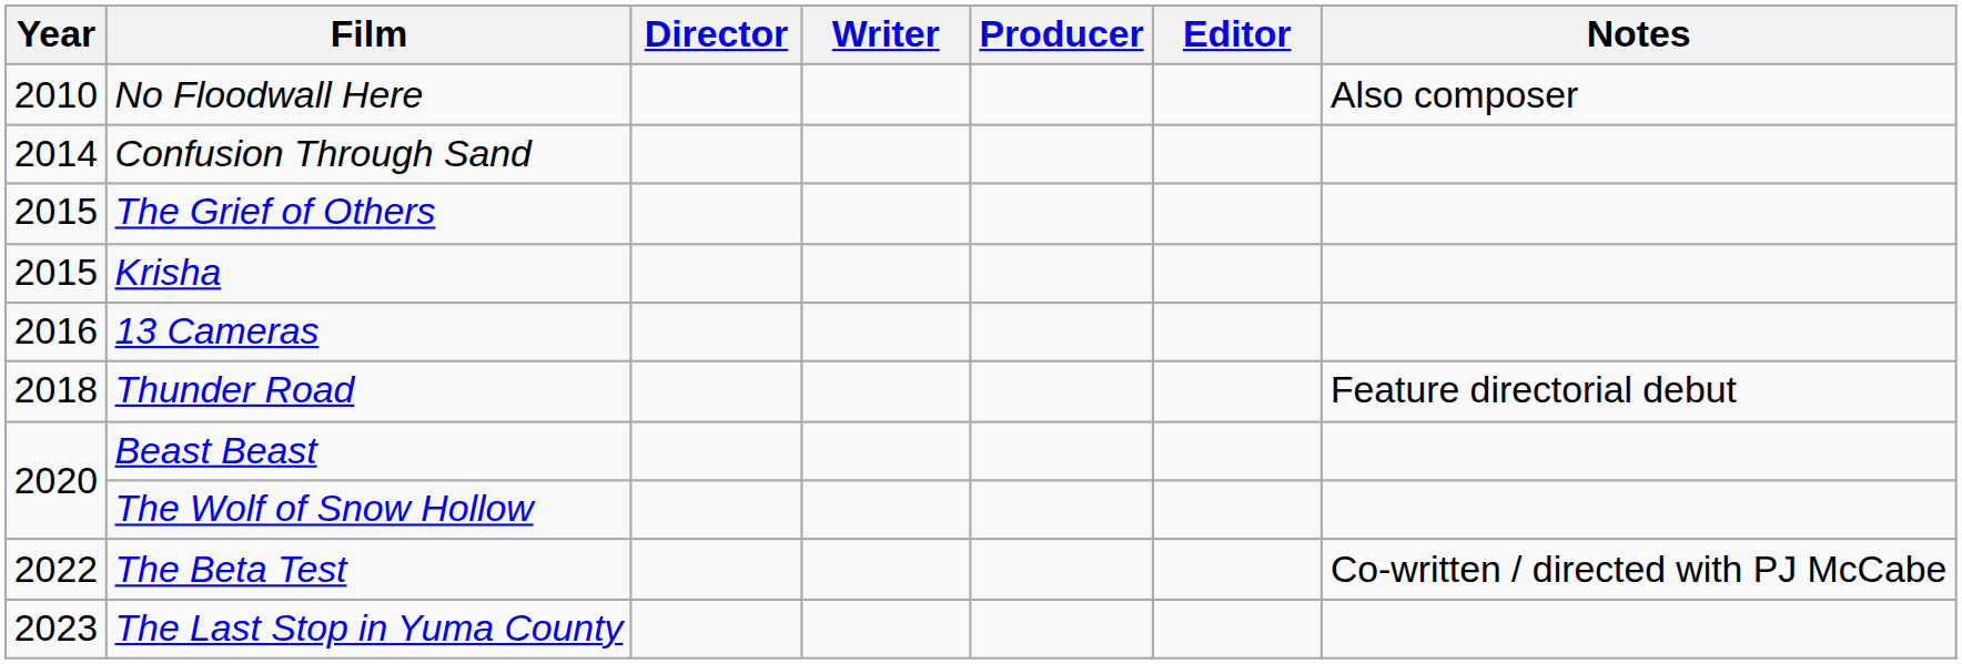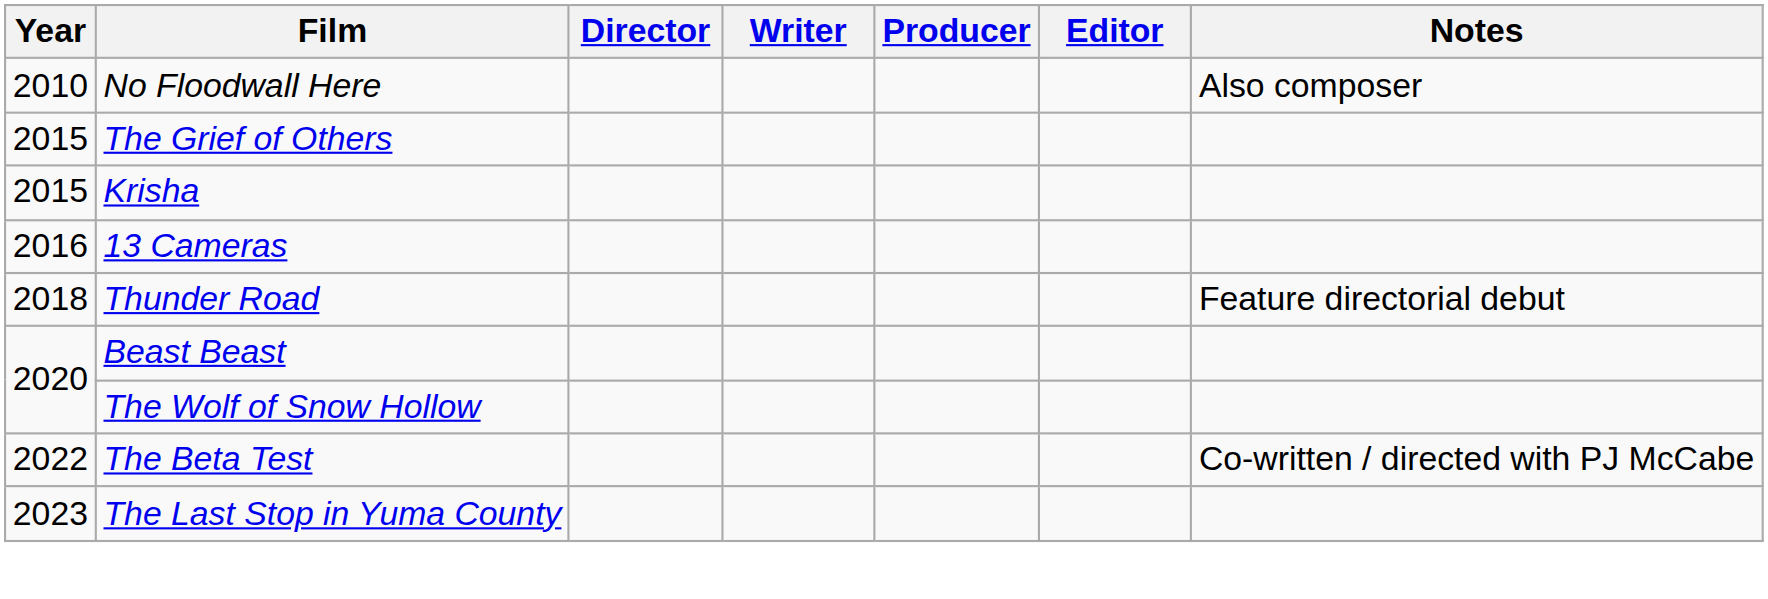- row: 2014 | Confusion Through Sand
